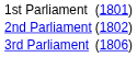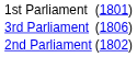rows swapped: 2nd Parliament <-> 3rd Parliament
